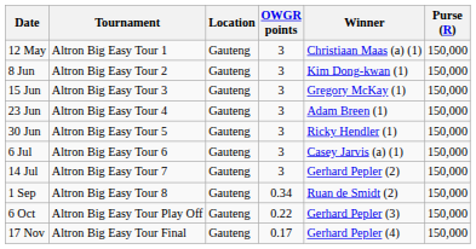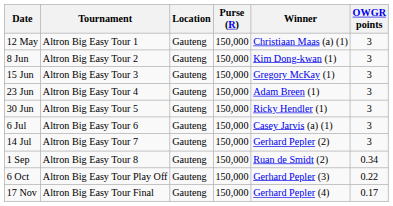columns swapped: Purse (R) <-> OWGR points
